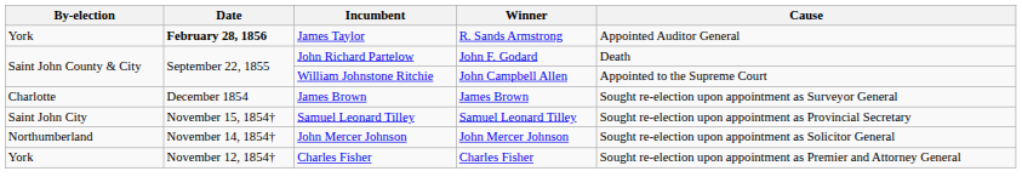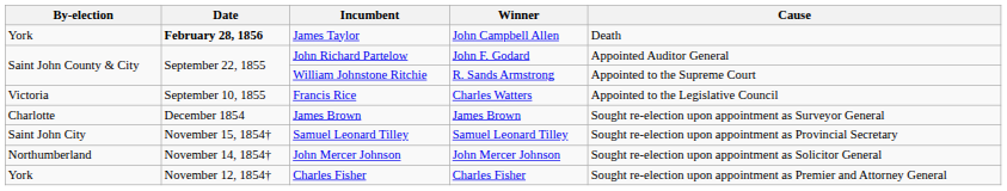James Taylor | Winner: R. Sands Armstrong -> John Campbell Allen
James Taylor | Cause: Appointed Auditor General -> Death
John Richard Partelow | Cause: Death -> Appointed Auditor General
William Johnstone Ritchie | Winner: John Campbell Allen -> R. Sands Armstrong
+ row: Victoria | September 10, 1855 | Francis Rice | Charles Watters | Appointed to the Legislative Council
